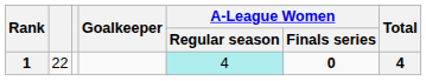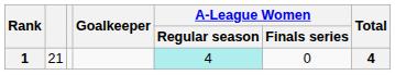1 | column 2: 22 -> 21
1 | A-League Women / Finals series: bold -> normal
